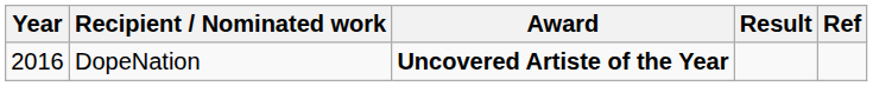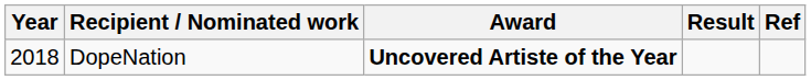DopeNation | Year: 2016 -> 2018
